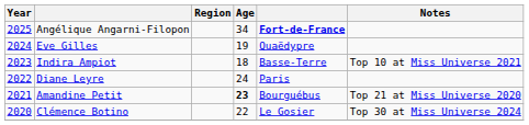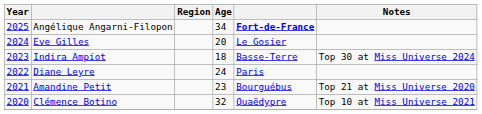Eve Gilles | Age: 19 -> 20
Eve Gilles | column 5: Quaëdypre -> Le Gosier
Indira Ampiot | Notes: Top 10 at Miss Universe 2021 -> Top 30 at Miss Universe 2024
Amandine Petit | Age: bold -> normal
Clémence Botino | Age: 22 -> 32
Clémence Botino | column 5: Le Gosier -> Quaëdypre
Clémence Botino | Notes: Top 30 at Miss Universe 2024 -> Top 10 at Miss Universe 2021
